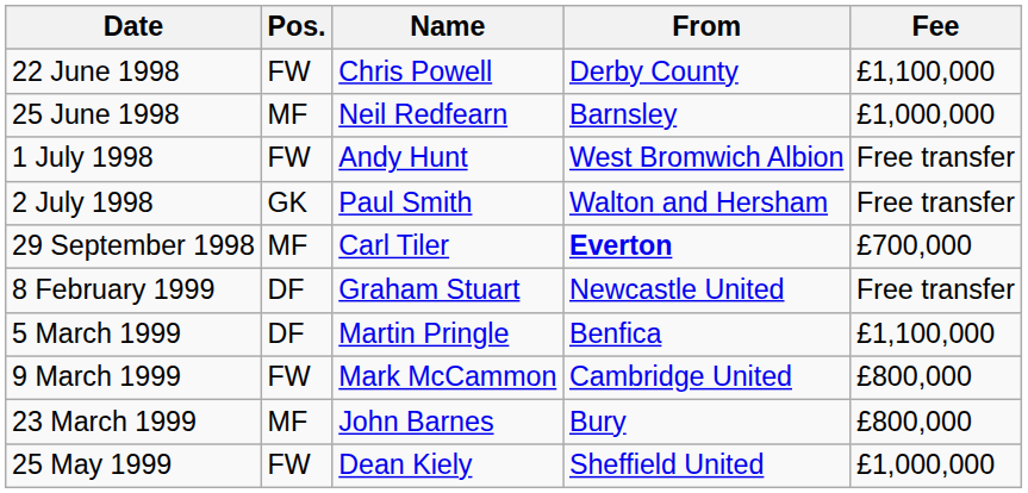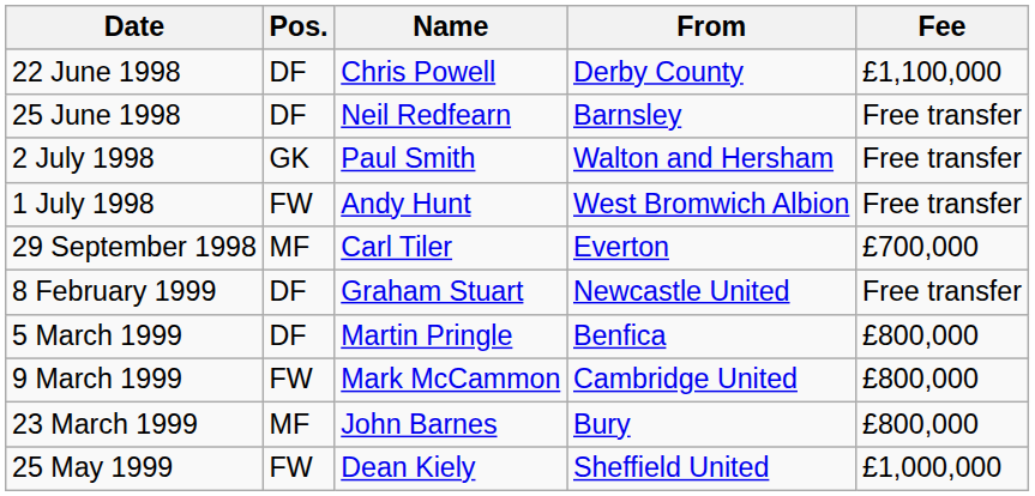22 June 1998 | Pos.: FW -> DF
25 June 1998 | Pos.: MF -> DF
25 June 1998 | Fee: £1,000,000 -> Free transfer
rows swapped: 1 July 1998 <-> 2 July 1998
29 September 1998 | From: bold -> normal
5 March 1999 | Fee: £1,100,000 -> £800,000
